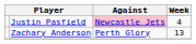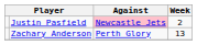Justin Pasfield | Week: 4 -> 2
